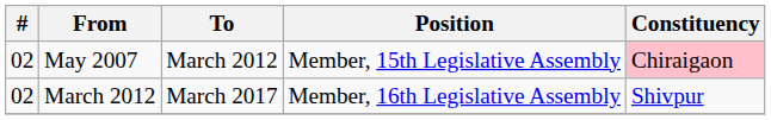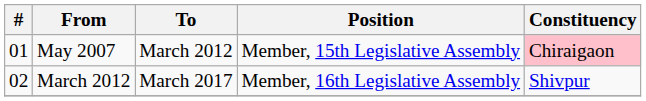May 2007 | #: 02 -> 01
